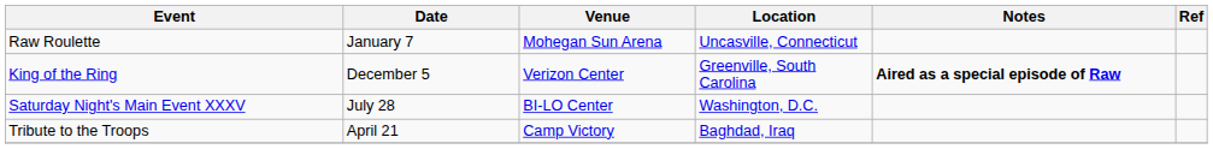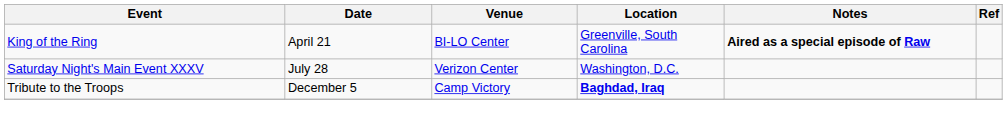- row: Raw Roulette | January 7 | Mohegan Sun Arena | Uncasville, Connecticut
King of the Ring | Date: December 5 -> April 21
King of the Ring | Venue: Verizon Center -> BI-LO Center
Saturday Night's Main Event XXXV | Venue: BI-LO Center -> Verizon Center
Tribute to the Troops | Date: April 21 -> December 5
Tribute to the Troops | Location: normal -> bold
